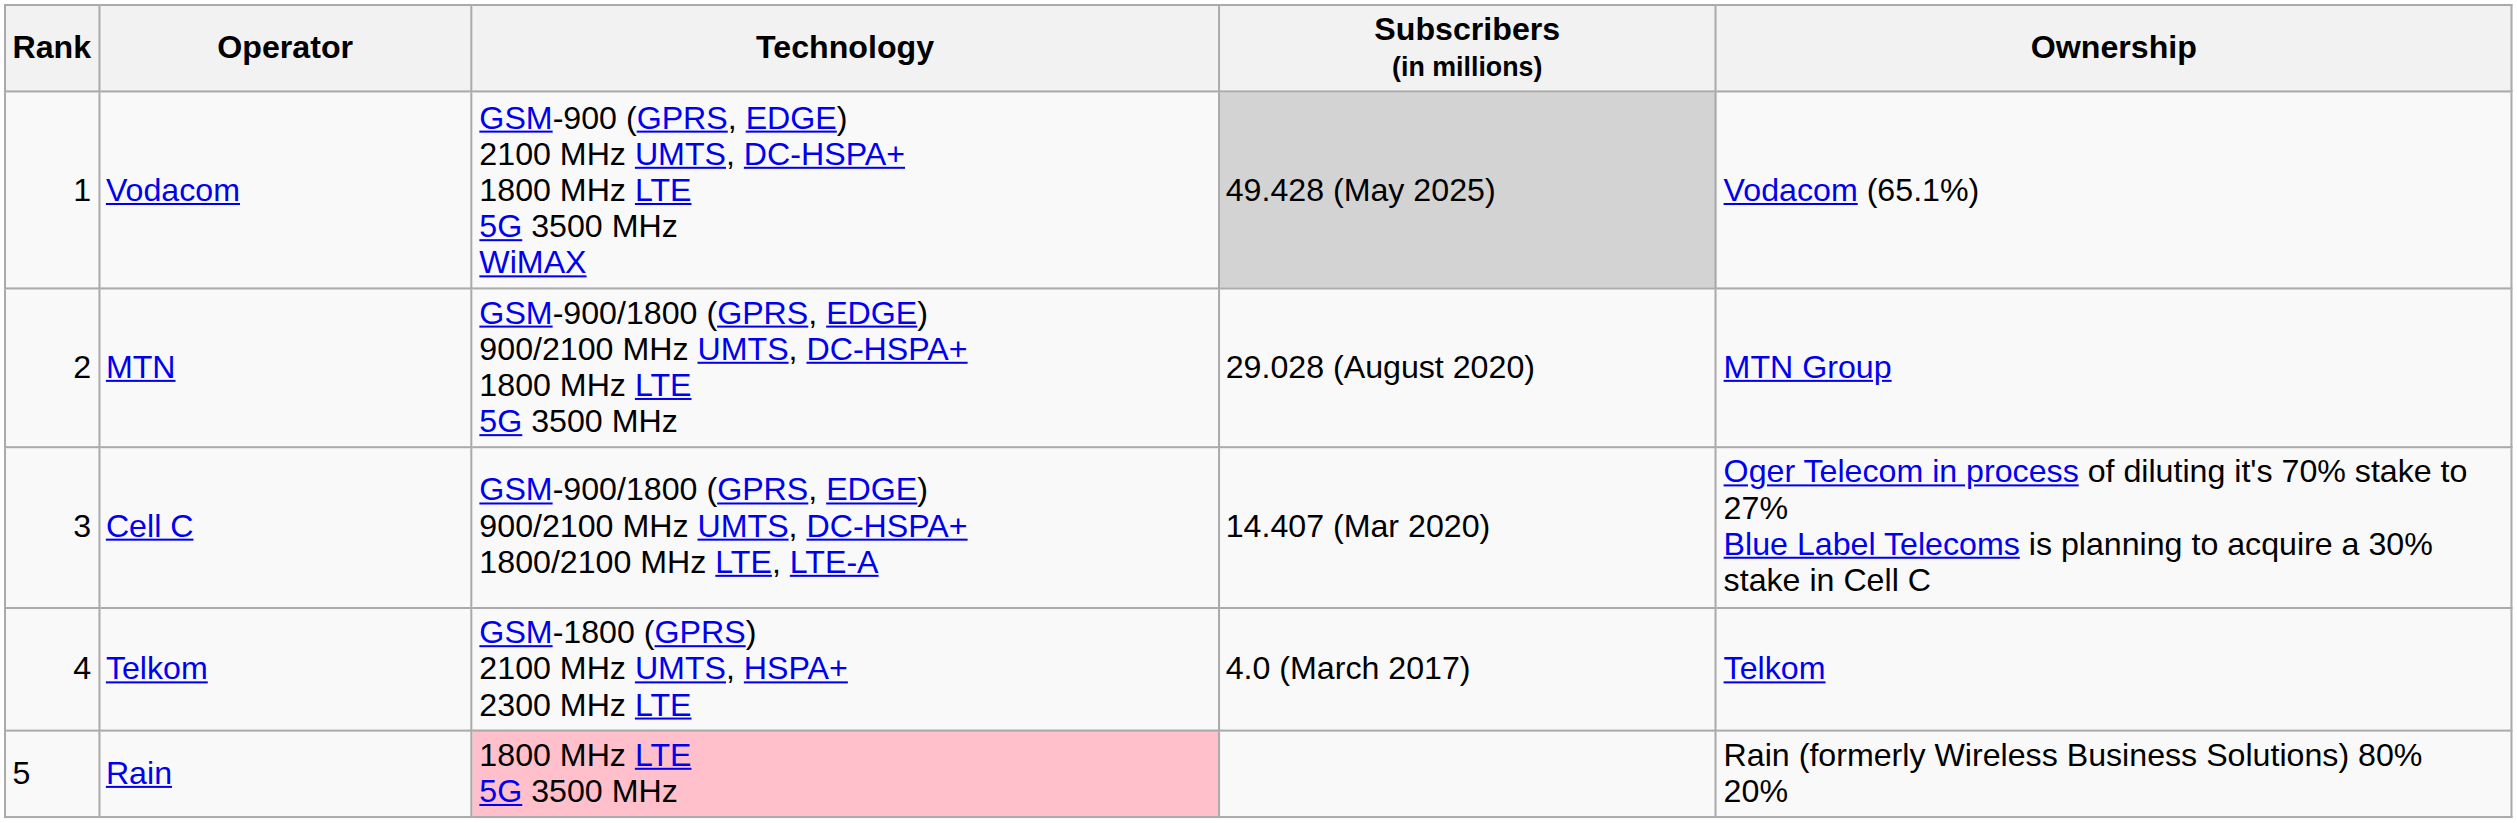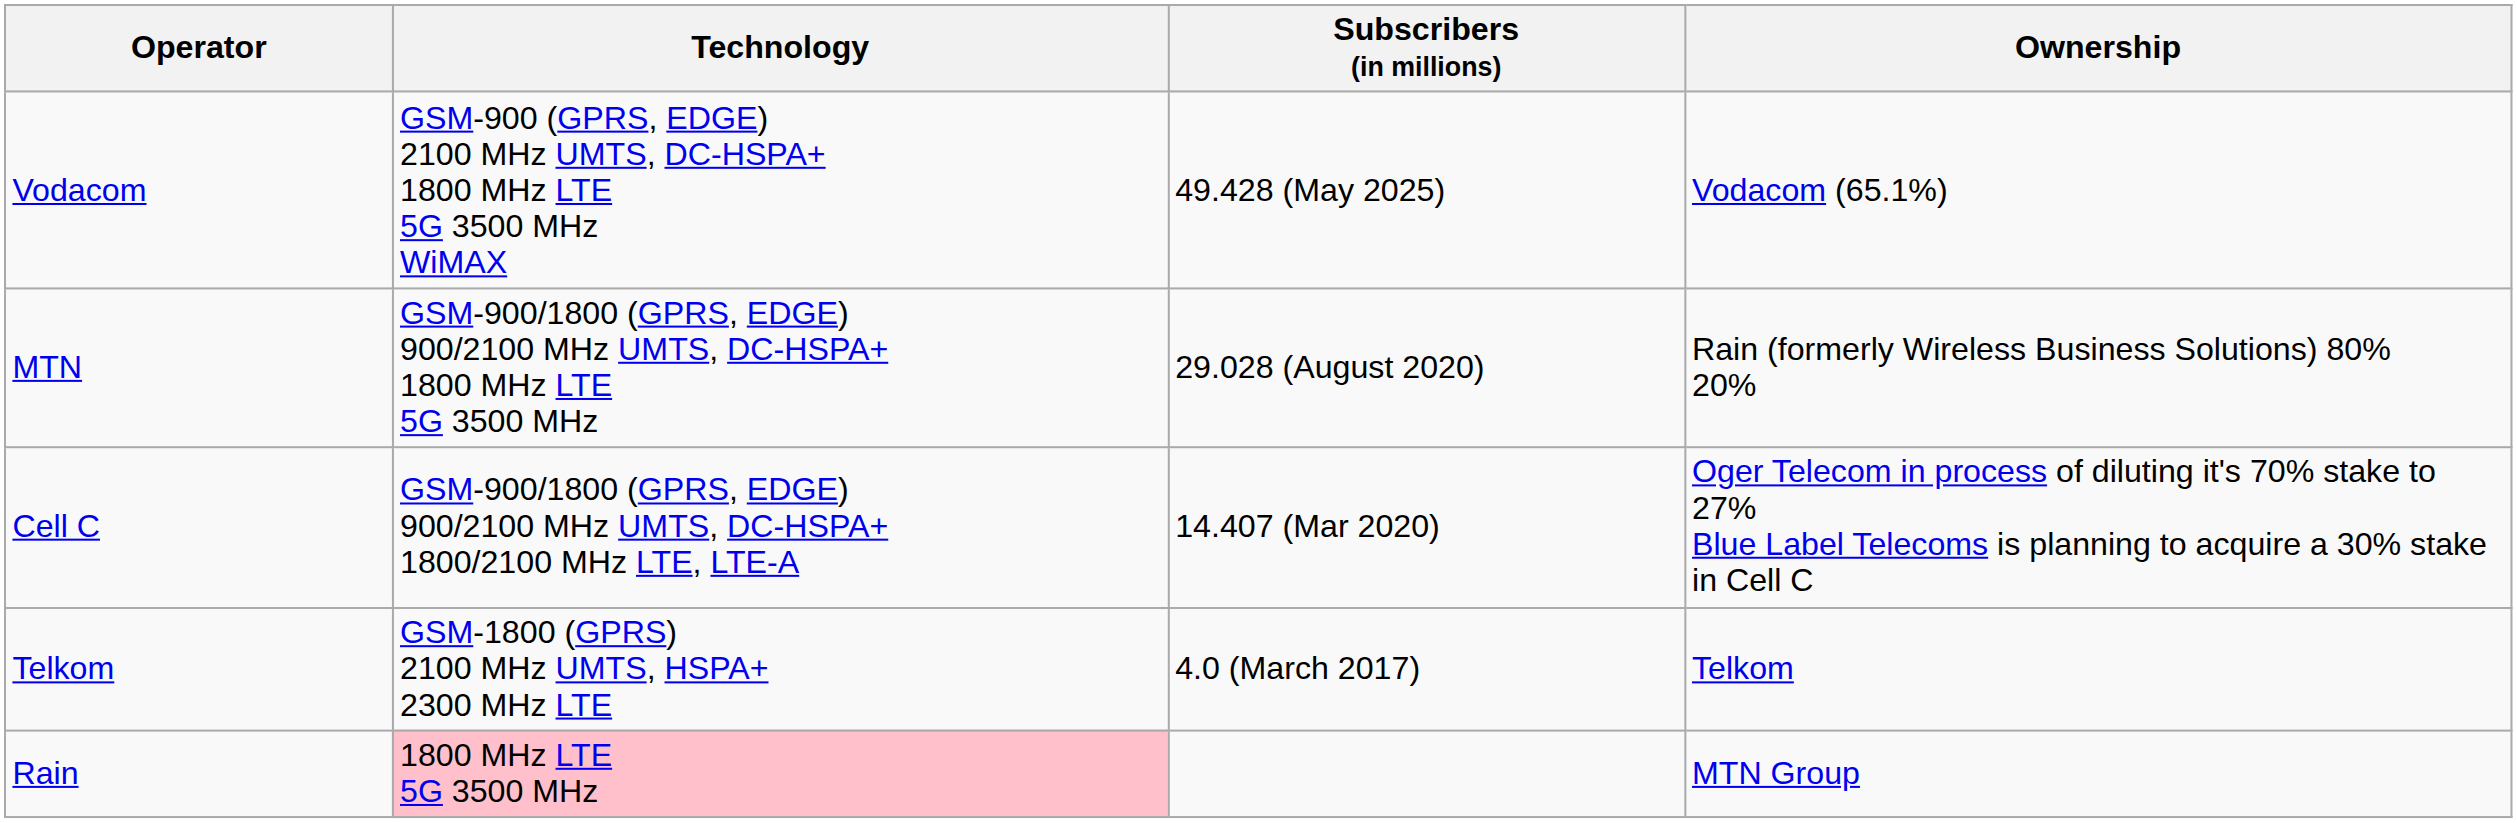- column: Rank | 1 | 2 | 3 | 4 | 5
Vodacom | Subscribers (in millions): lightgrey background -> no background
MTN | Ownership: MTN Group -> Rain (formerly Wireless Business Solutions) 80% 20%
Rain | Ownership: Rain (formerly Wireless Business Solutions) 80% 20% -> MTN Group
